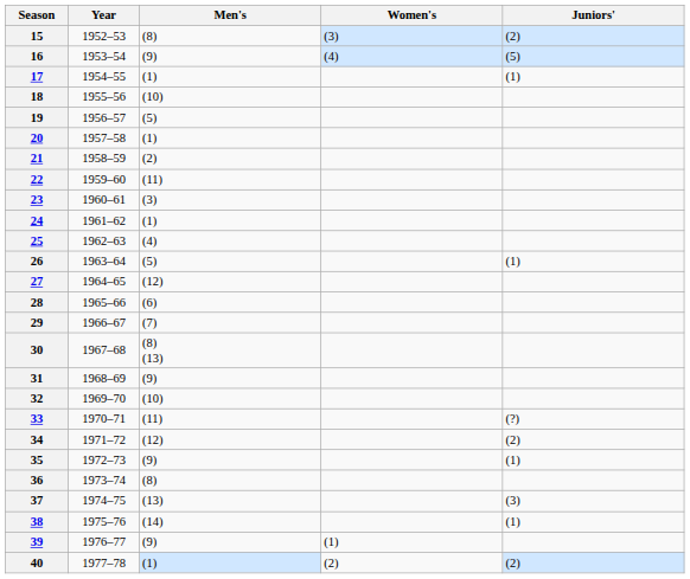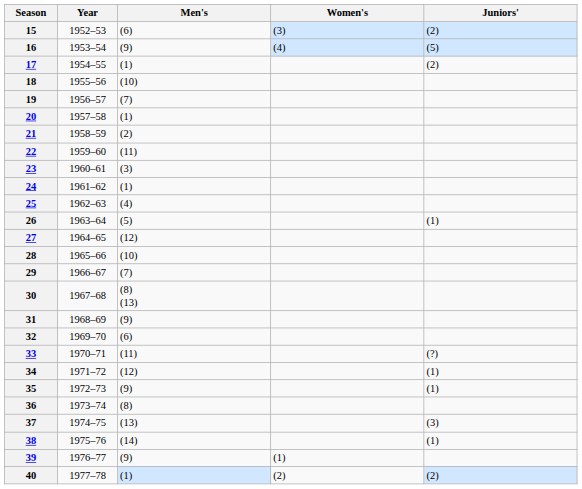15 | Men's: (8) -> (6)
17 | Juniors': (1) -> (2)
19 | Men's: (5) -> (7)
28 | Men's: (6) -> (10)
32 | Men's: (10) -> (6)
34 | Juniors': (2) -> (1)
